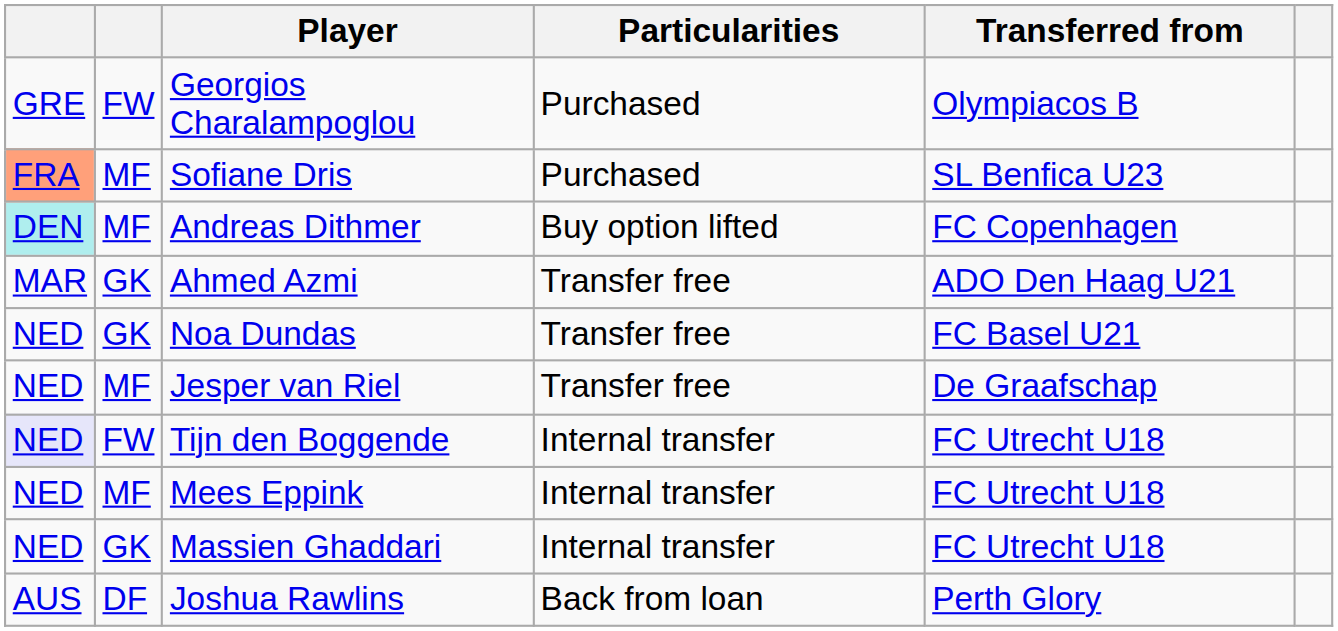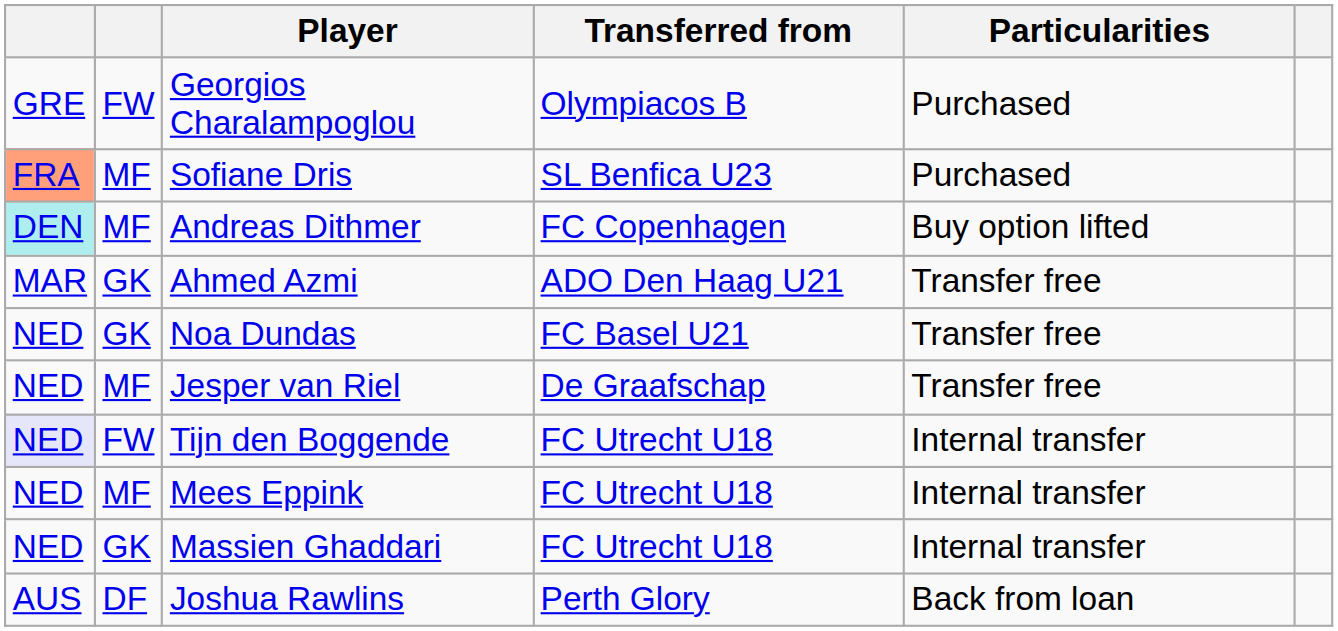columns swapped: Transferred from <-> Particularities
